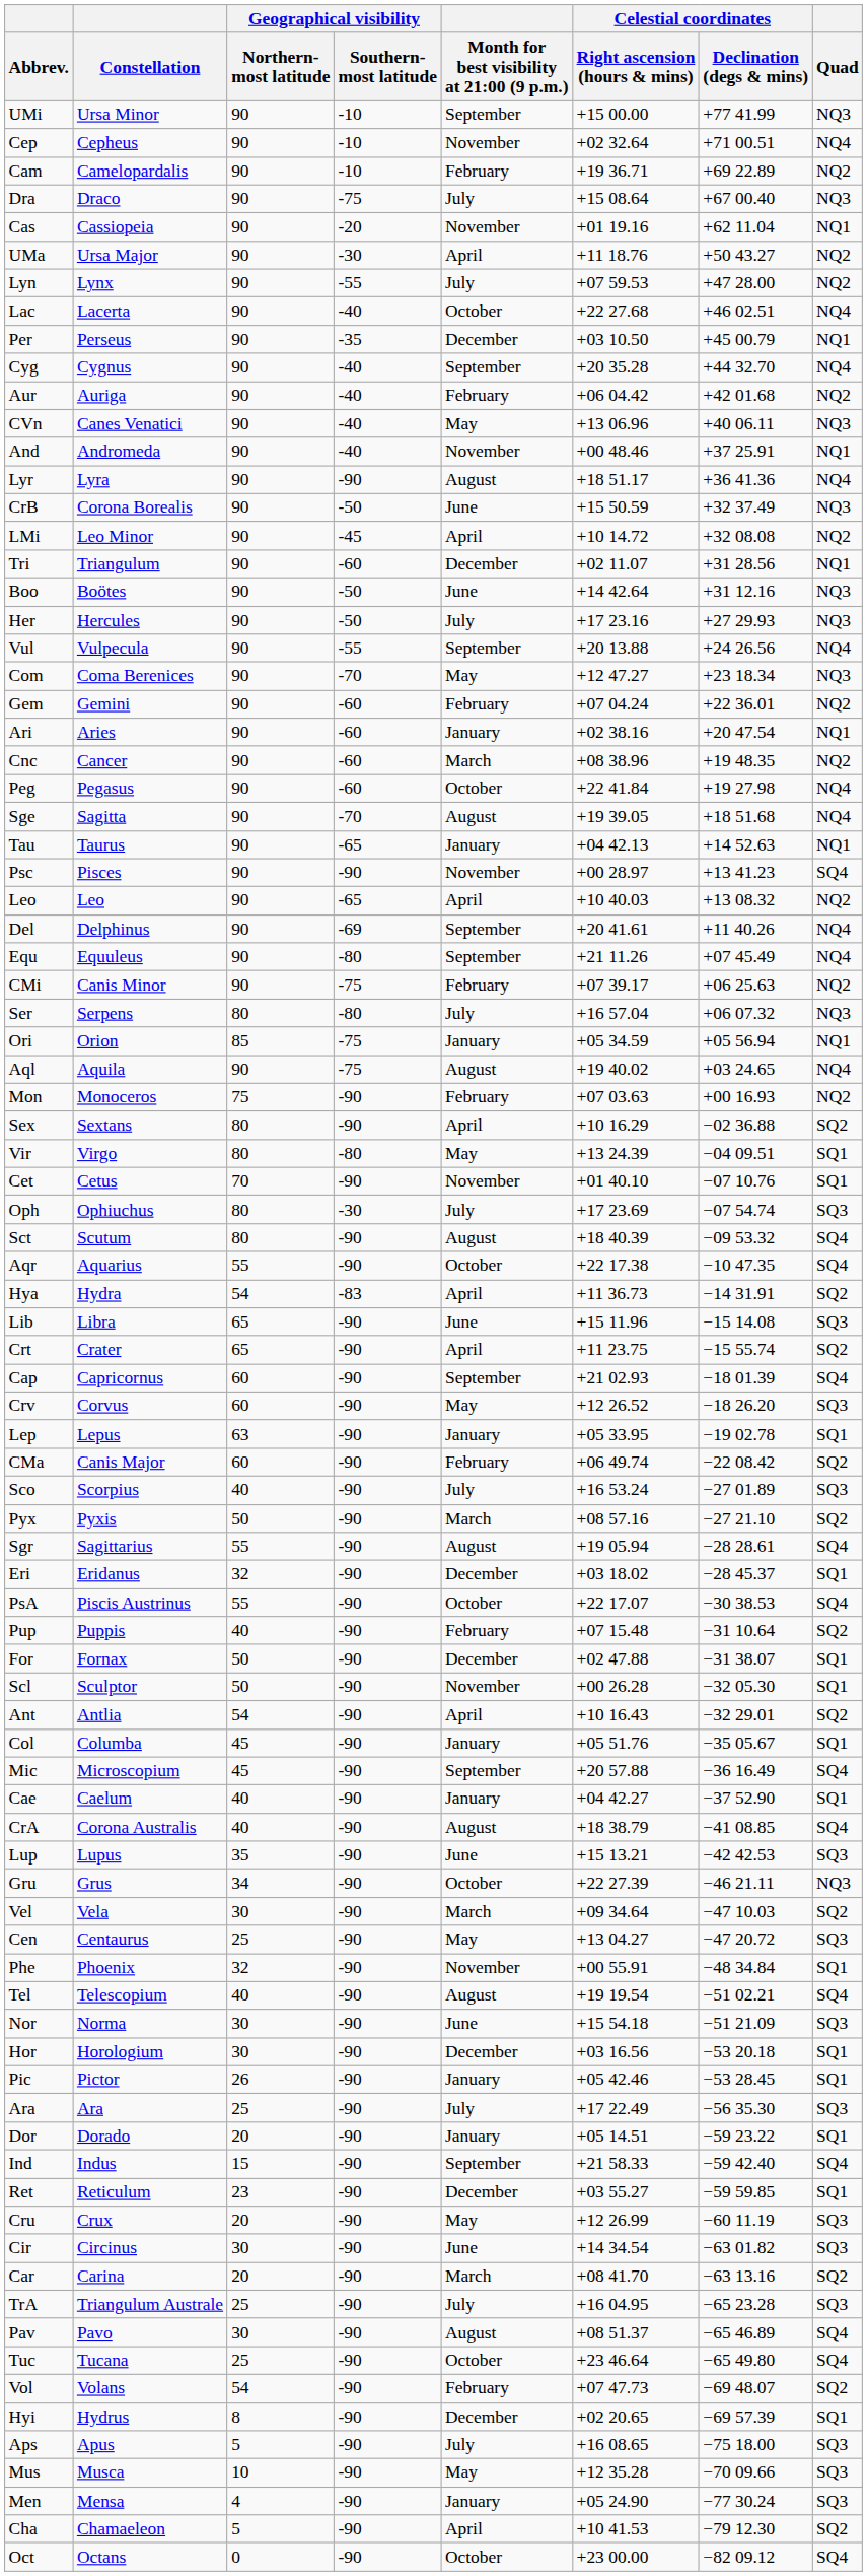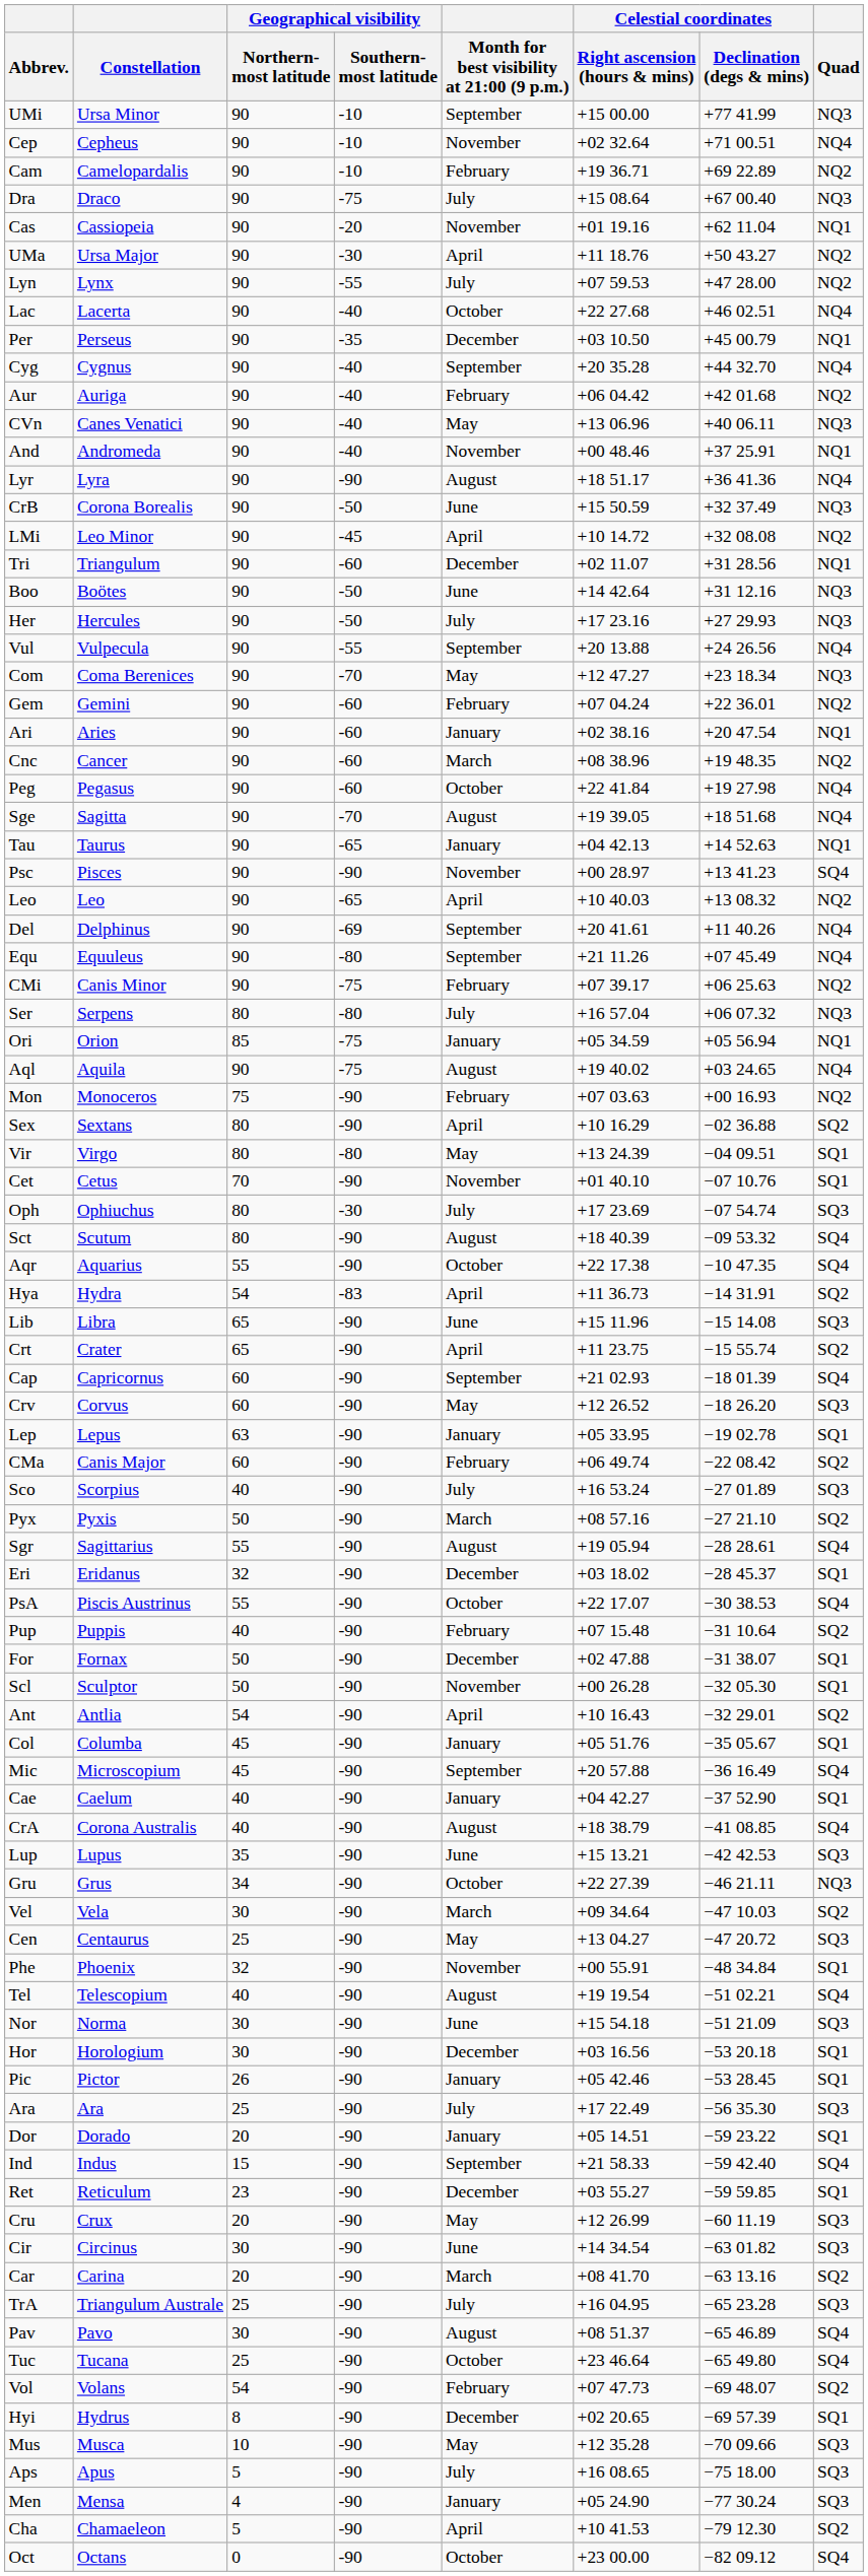rows swapped: Mus <-> Aps
